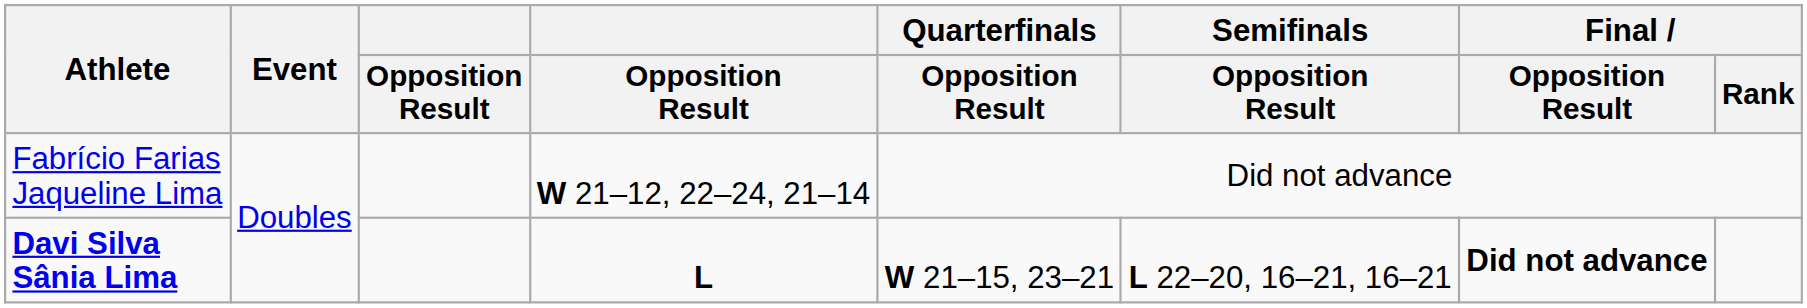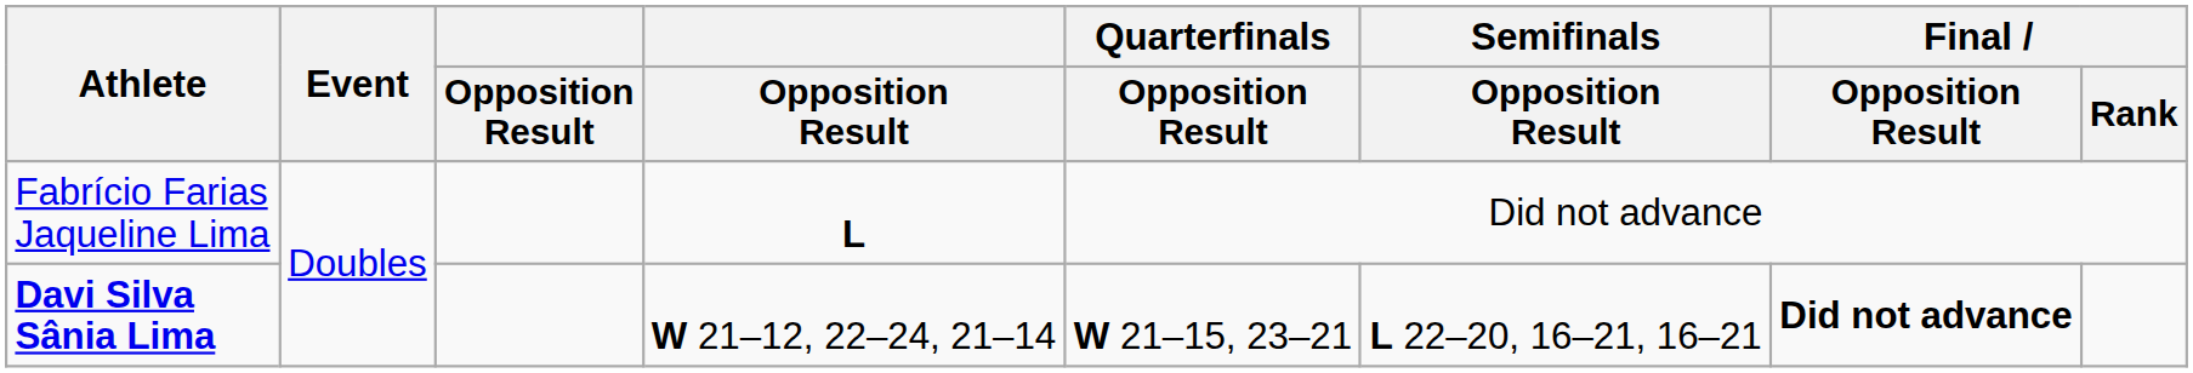Fabrício Farias Jaqueline Lima | column 4: W 21–12, 22–24, 21–14 -> L
Davi Silva Sânia Lima | column 4: L -> W 21–12, 22–24, 21–14
